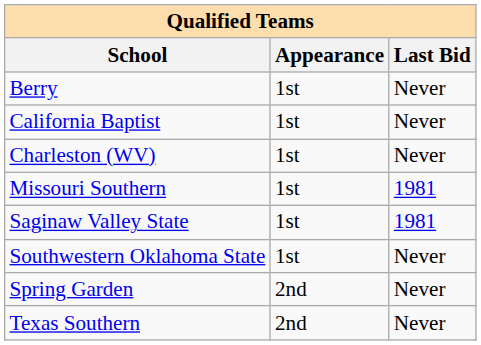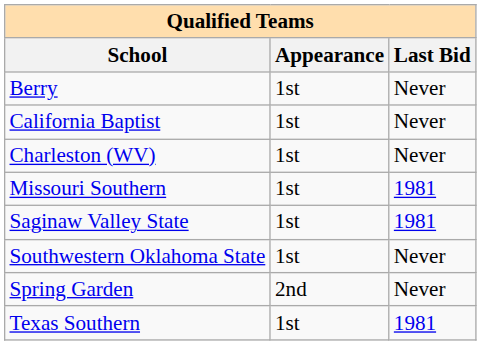Texas Southern | Appearance: 2nd -> 1st
Texas Southern | Last Bid: Never -> 1981
